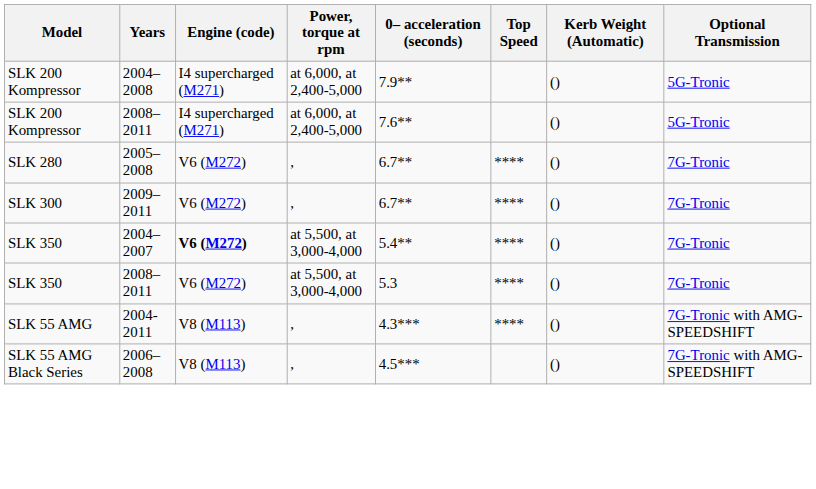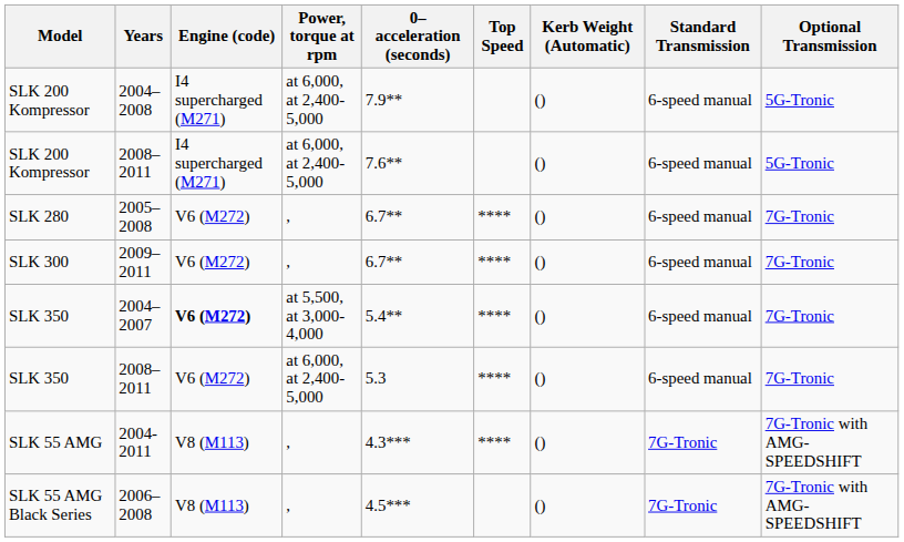+ column: Standard Transmission | 6-speed manual | 6-speed manual | 6-speed manual | 6-speed manual | 6-speed manual | 6-speed manual | 7G-Tronic | 7G-Tronic
SLK 350 / 2008–2011 | Power, torque at rpm: at 5,500, at 3,000-4,000 -> at 6,000, at 2,400-5,000
